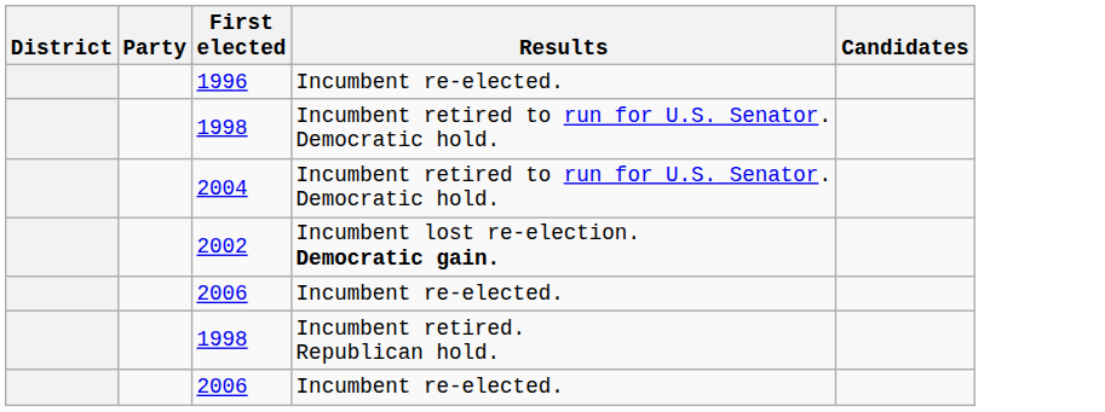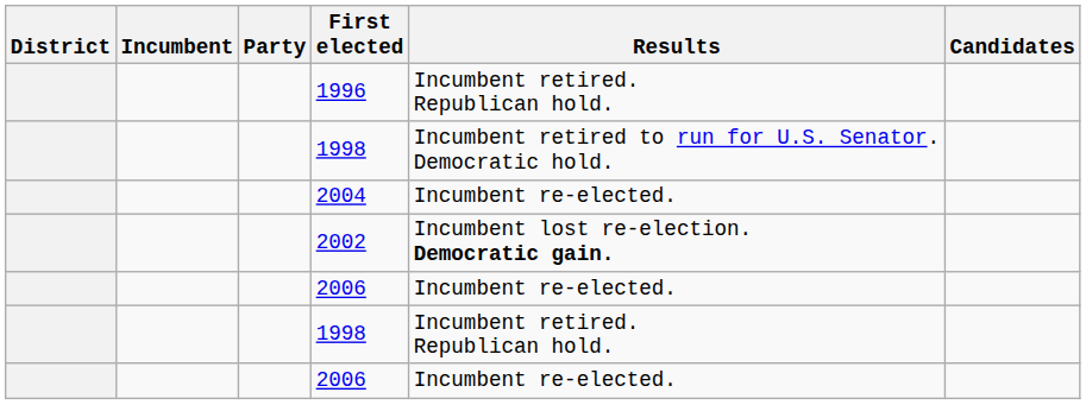+ column: Incumbent
1996 | Results: Incumbent re-elected. -> Incumbent retired. Republican hold.
2004 | Results: Incumbent retired to run for U.S. Senator. Democratic hold. -> Incumbent re-elected.
